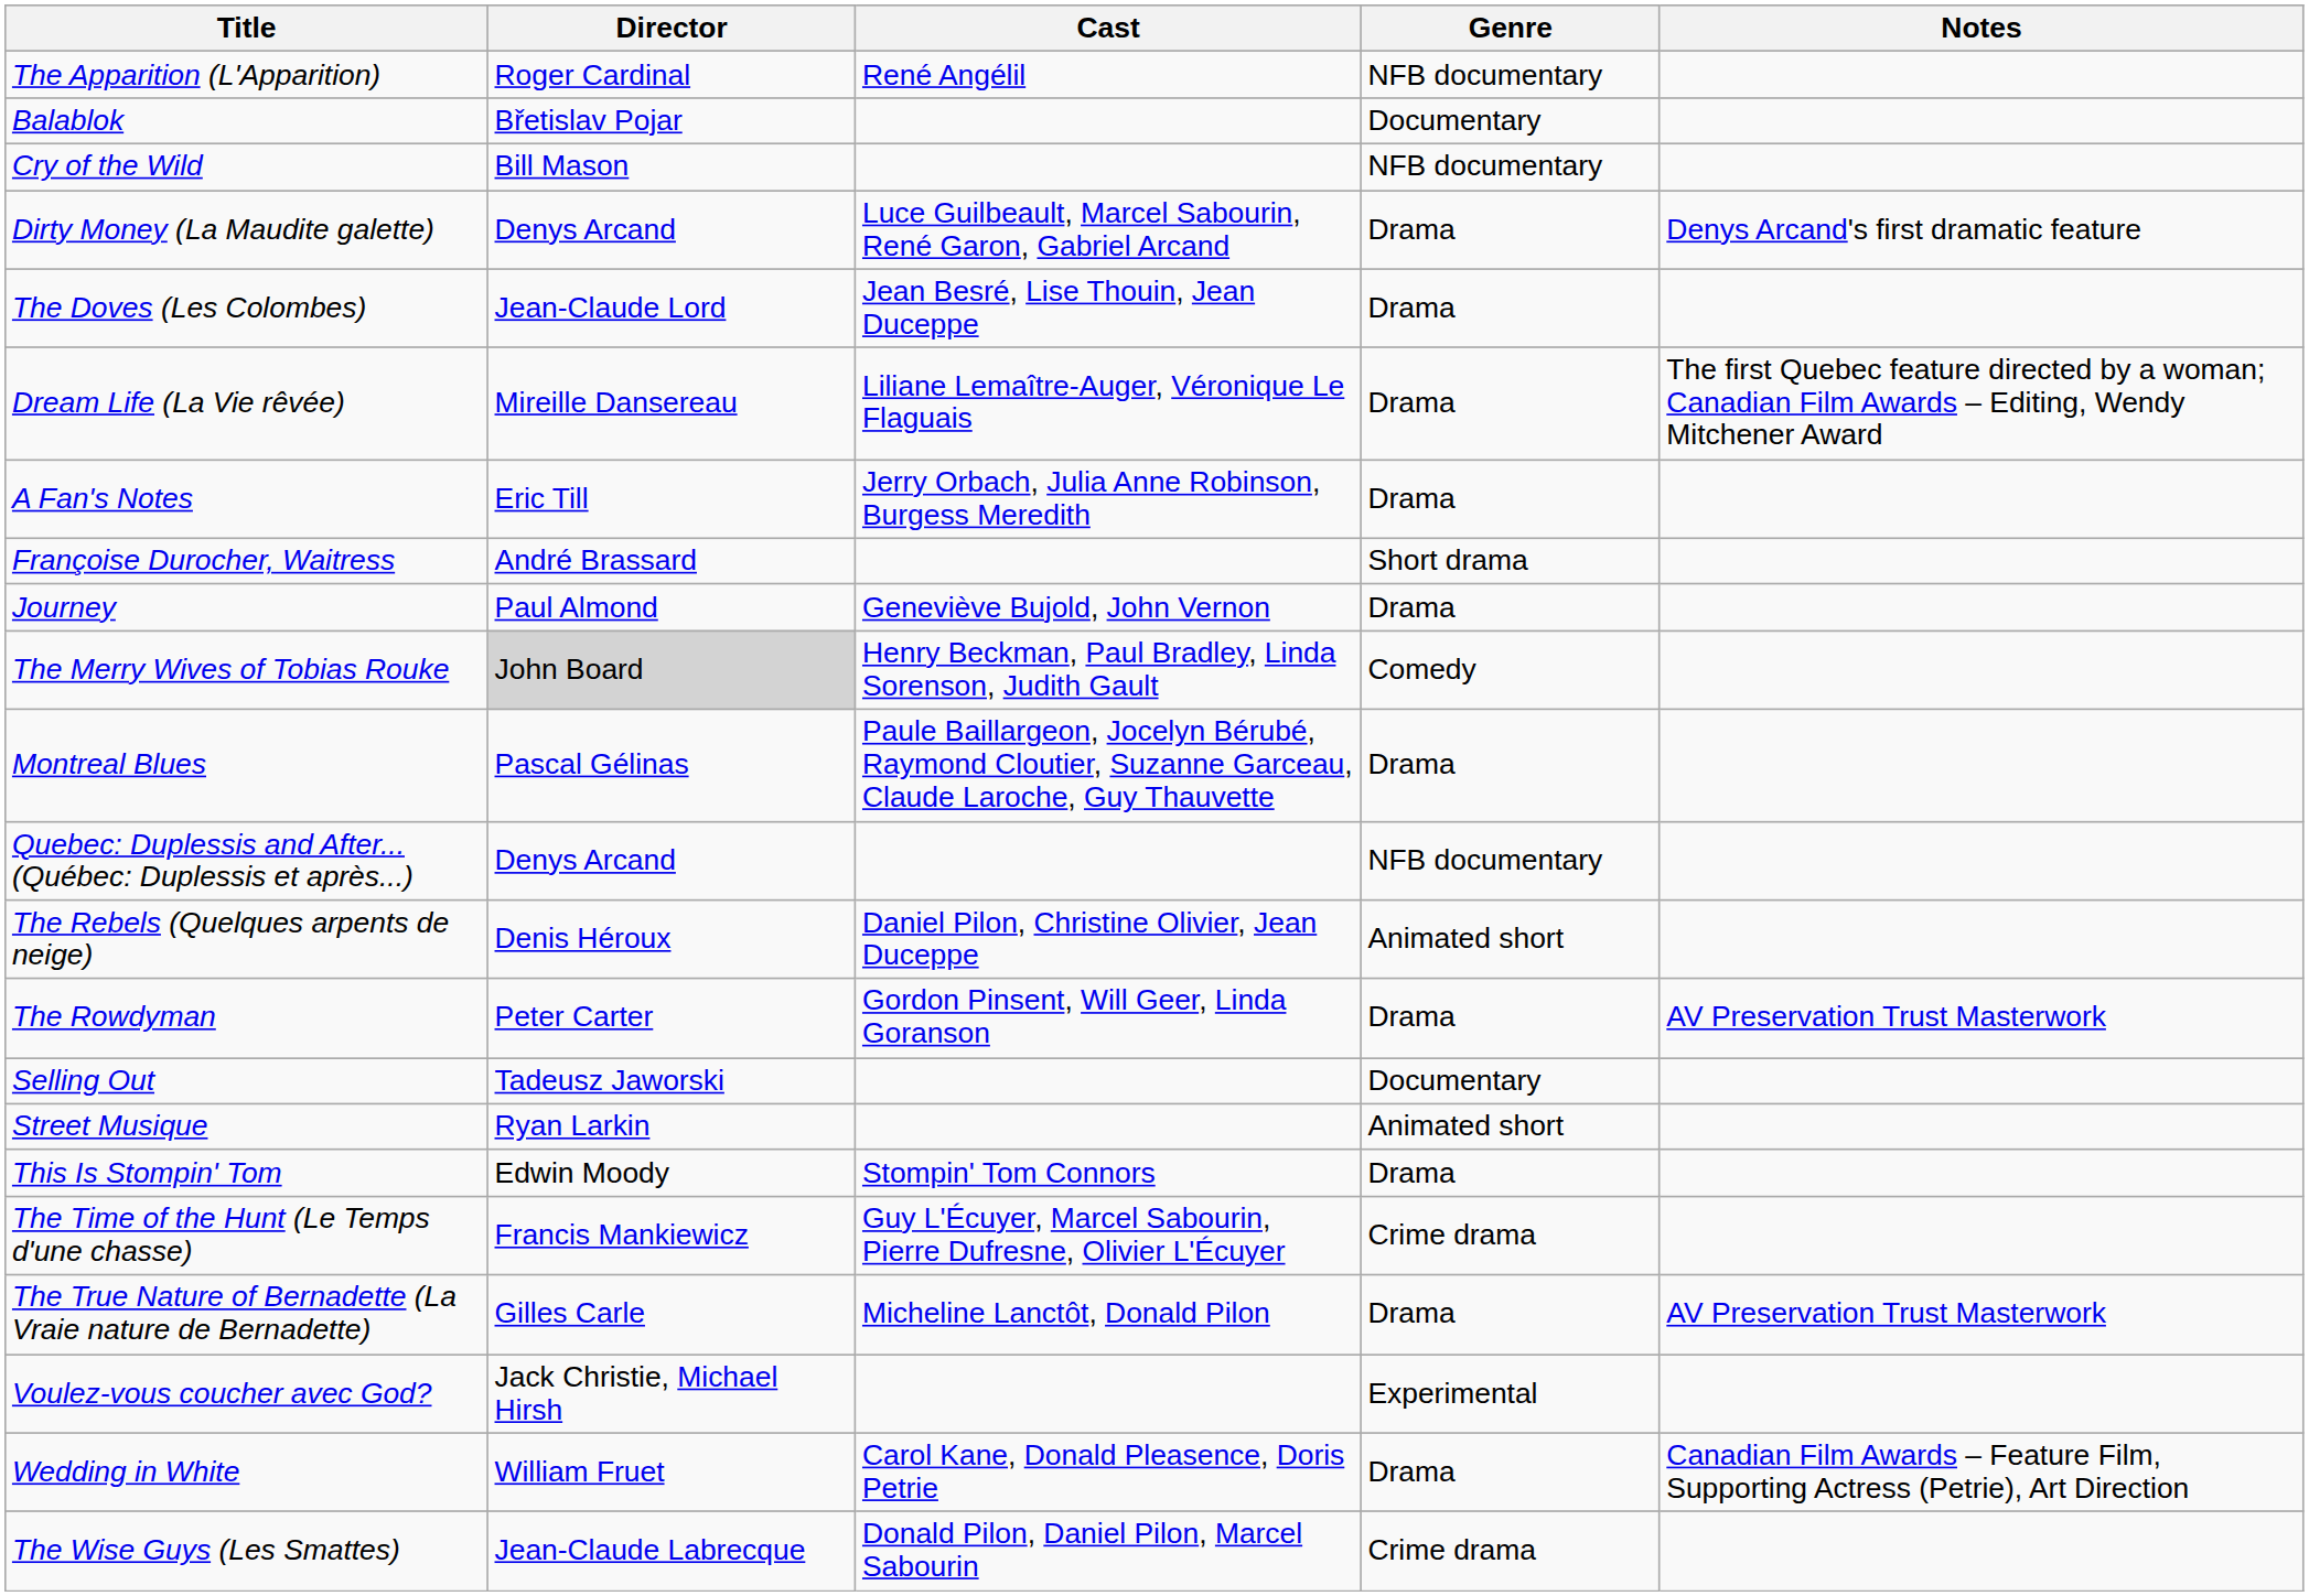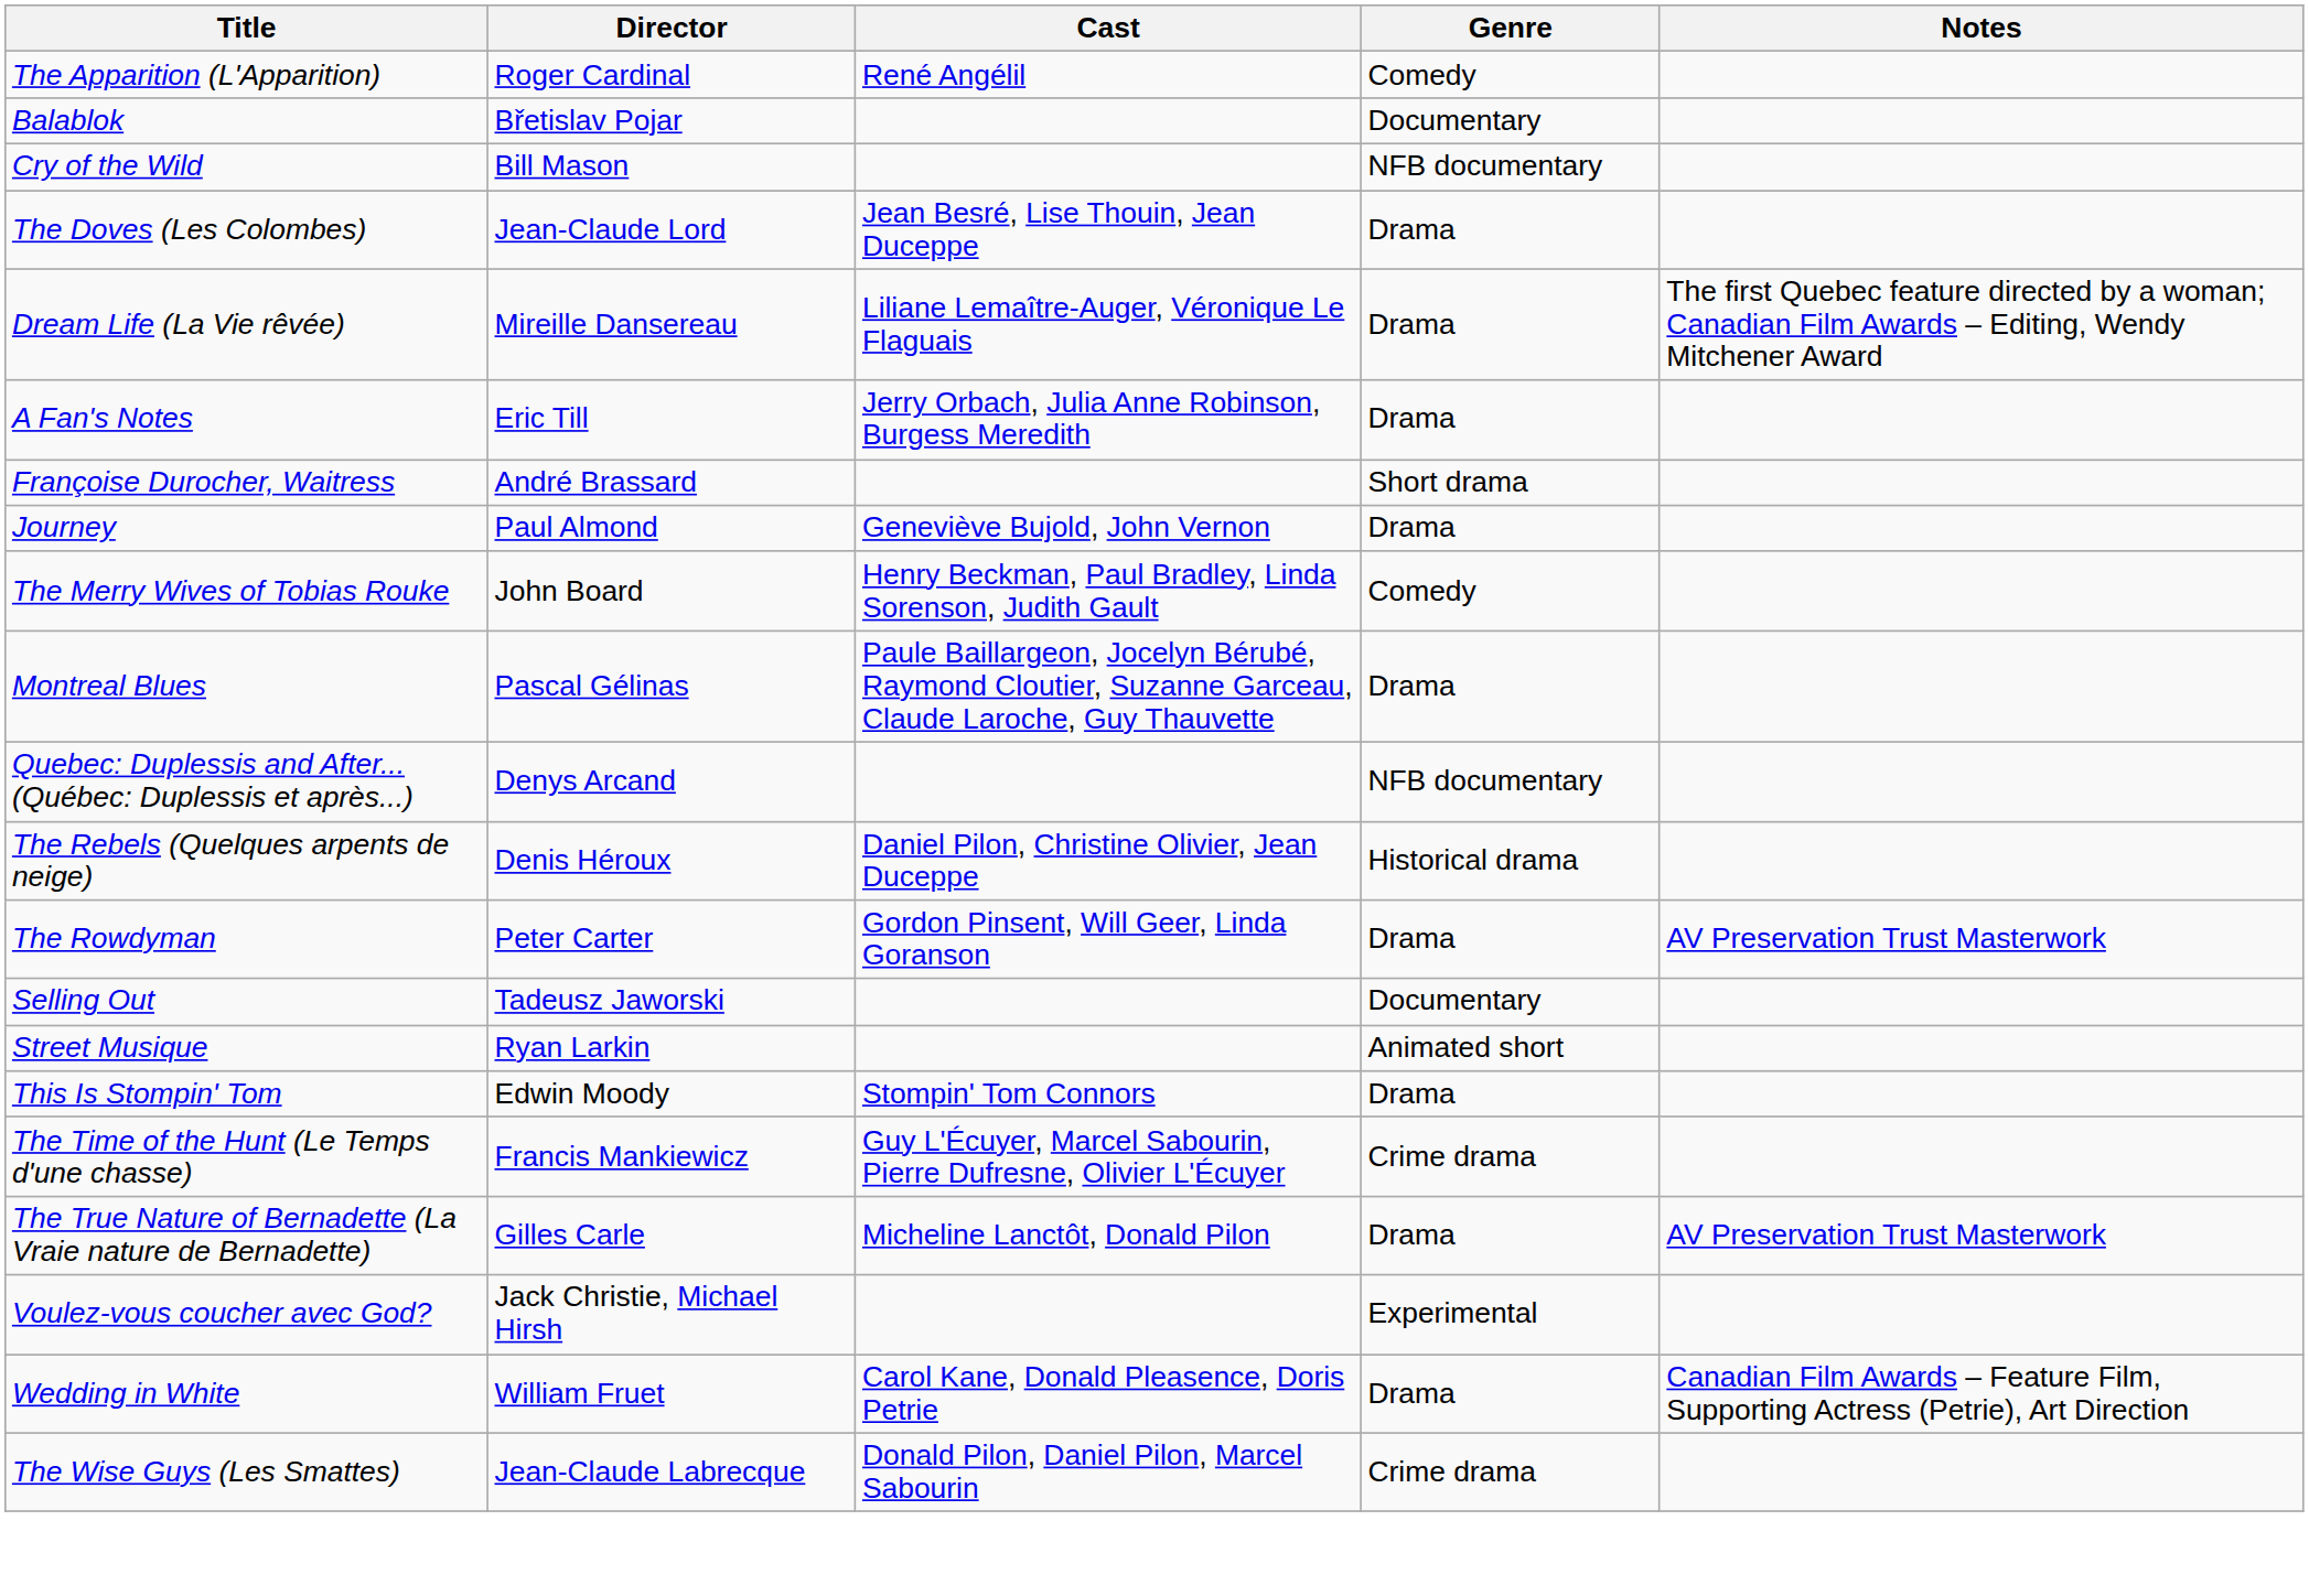The Apparition (L'Apparition) | Genre: NFB documentary -> Comedy
- row: Dirty Money (La Maudite galette) | Denys Arcand | Luce Guilbeault, Marcel Sabourin, René Garon, Gabriel Arcand | Drama | Denys Arcand's first dramatic feature
The Merry Wives of Tobias Rouke | Director: lightgrey background -> no background
The Rebels (Quelques arpents de neige) | Genre: Animated short -> Historical drama
